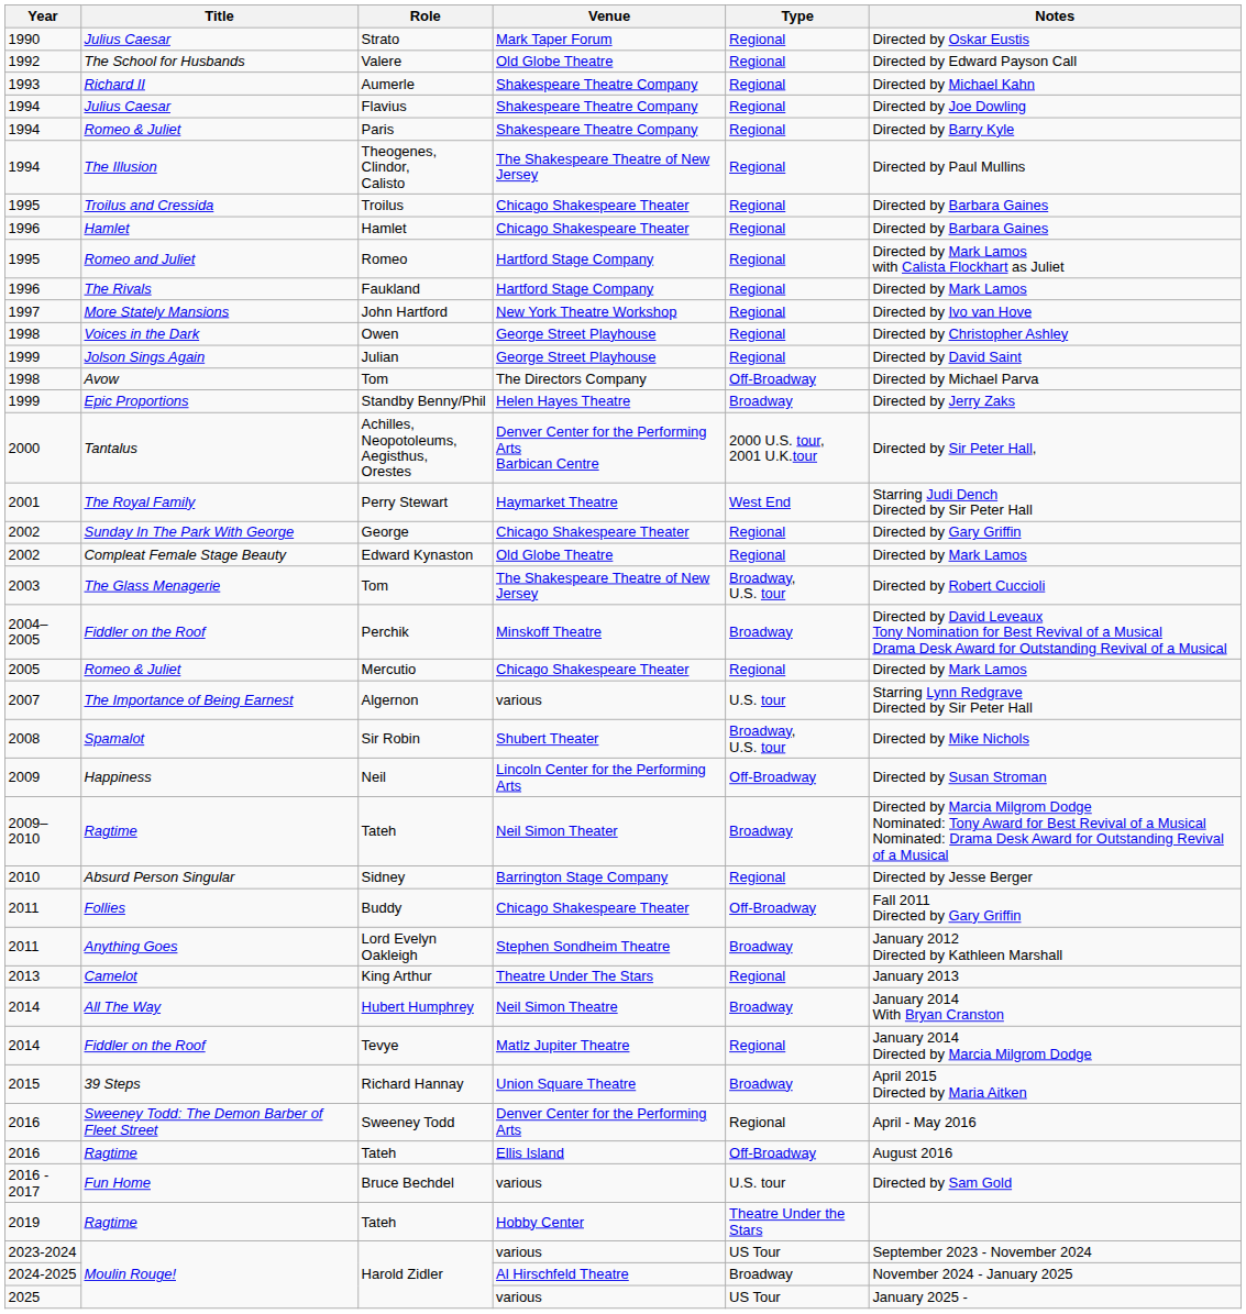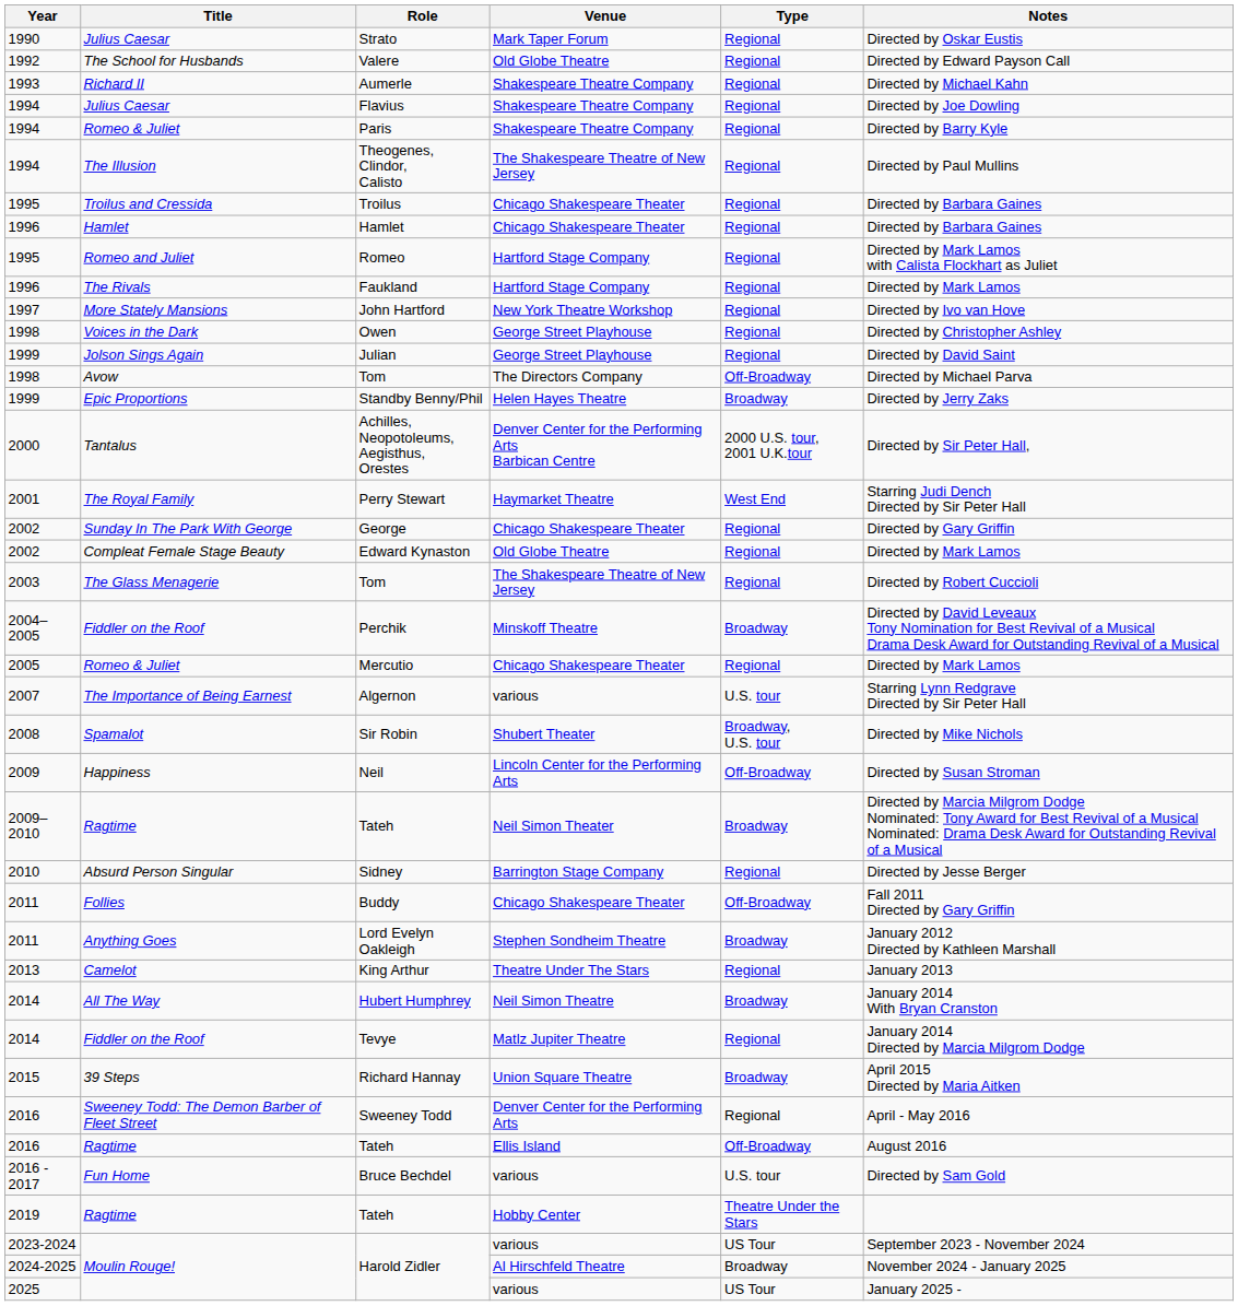2003 / Tom | Type: Broadway, U.S. tour -> Regional
